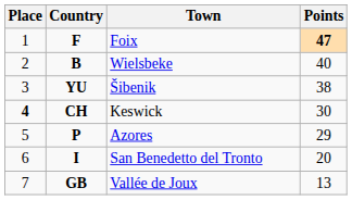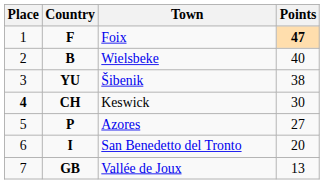Azores | Points: 29 -> 27
